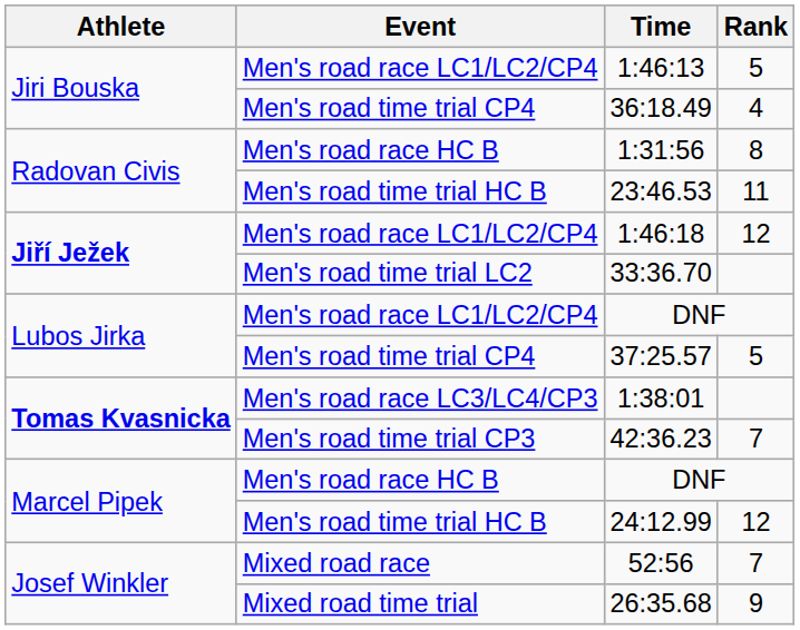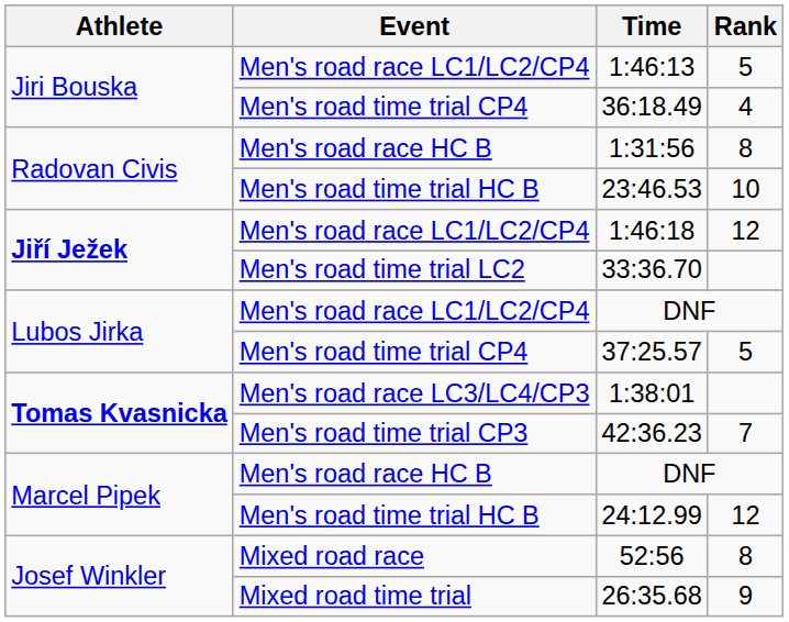23:46.53 | Rank: 11 -> 10
52:56 | Rank: 7 -> 8
